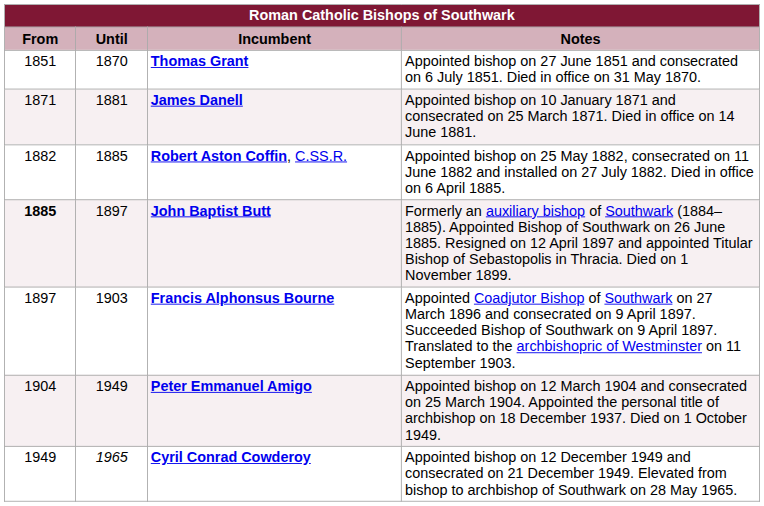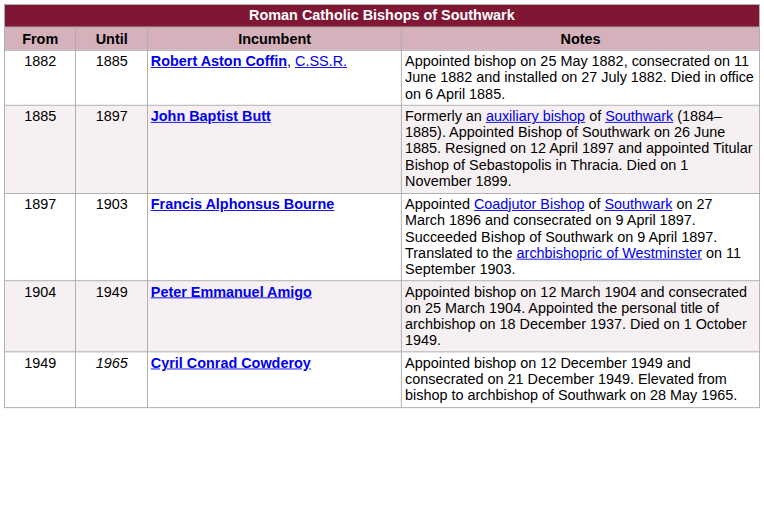- row: 1851 | 1870 | Thomas Grant | Appointed bishop on 27 June 1851 and consecrated on 6 July 1851. Died in office on 31 May 1870.
- row: 1871 | 1881 | James Danell | Appointed bishop on 10 January 1871 and consecrated on 25 March 1871. Died in office on 14 June 1881.
John Baptist Butt | From: bold -> normal
